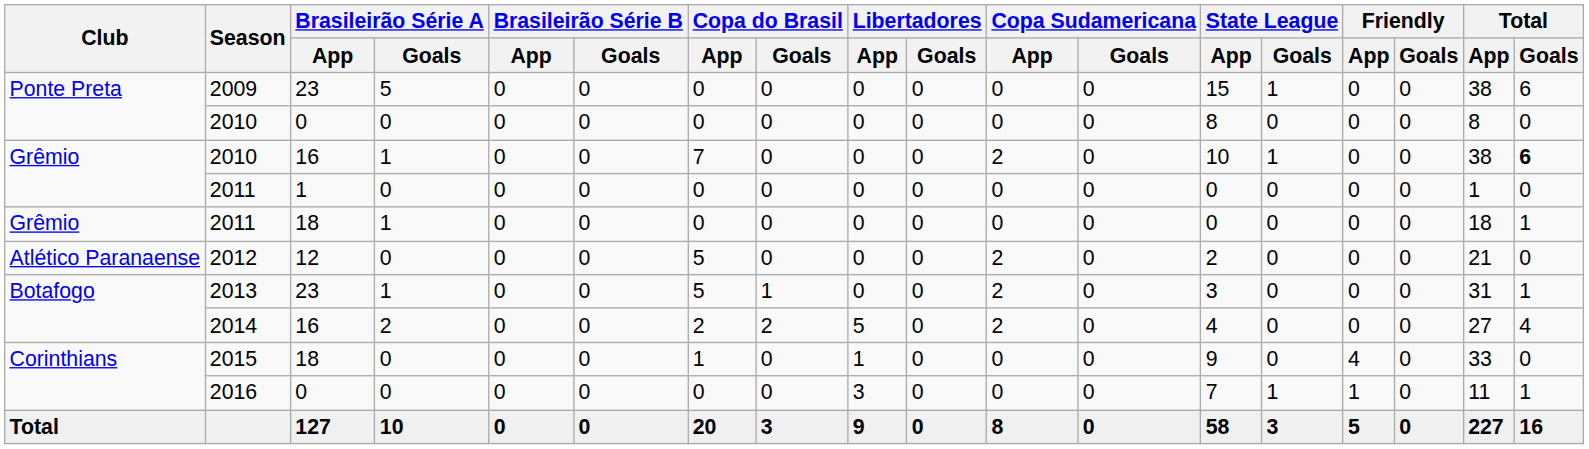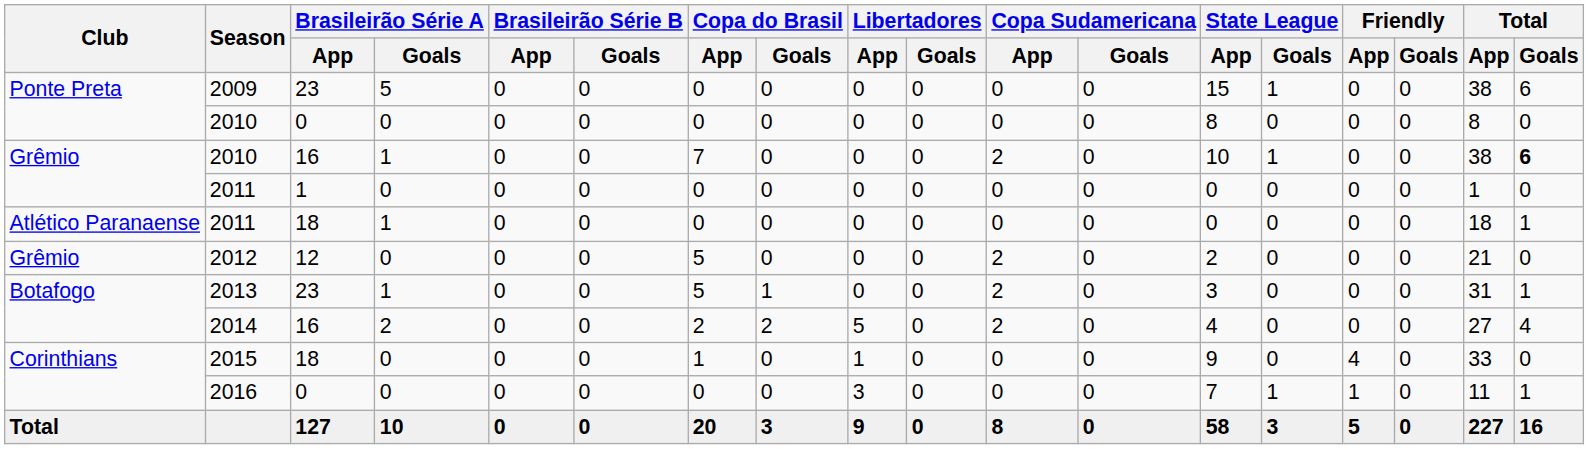2011 / 18 | Club: Grêmio -> Atlético Paranaense
2012 | Club: Atlético Paranaense -> Grêmio
